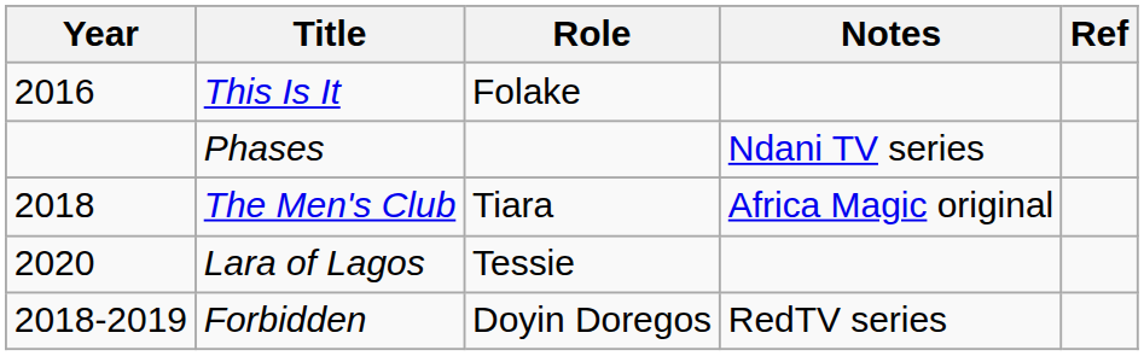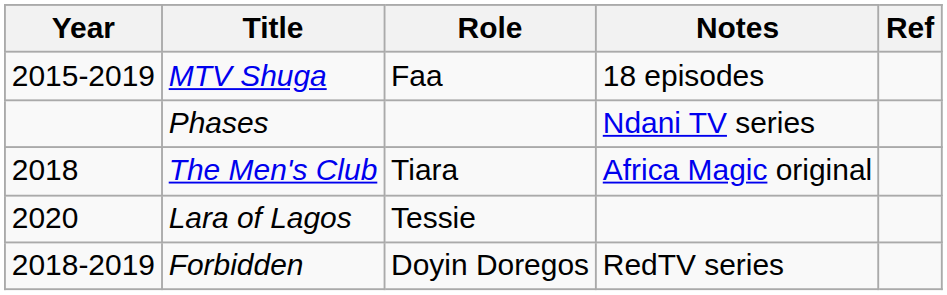+ row: 2015-2019 | MTV Shuga | Faa | 18 episodes
- row: 2016 | This Is It | Folake
